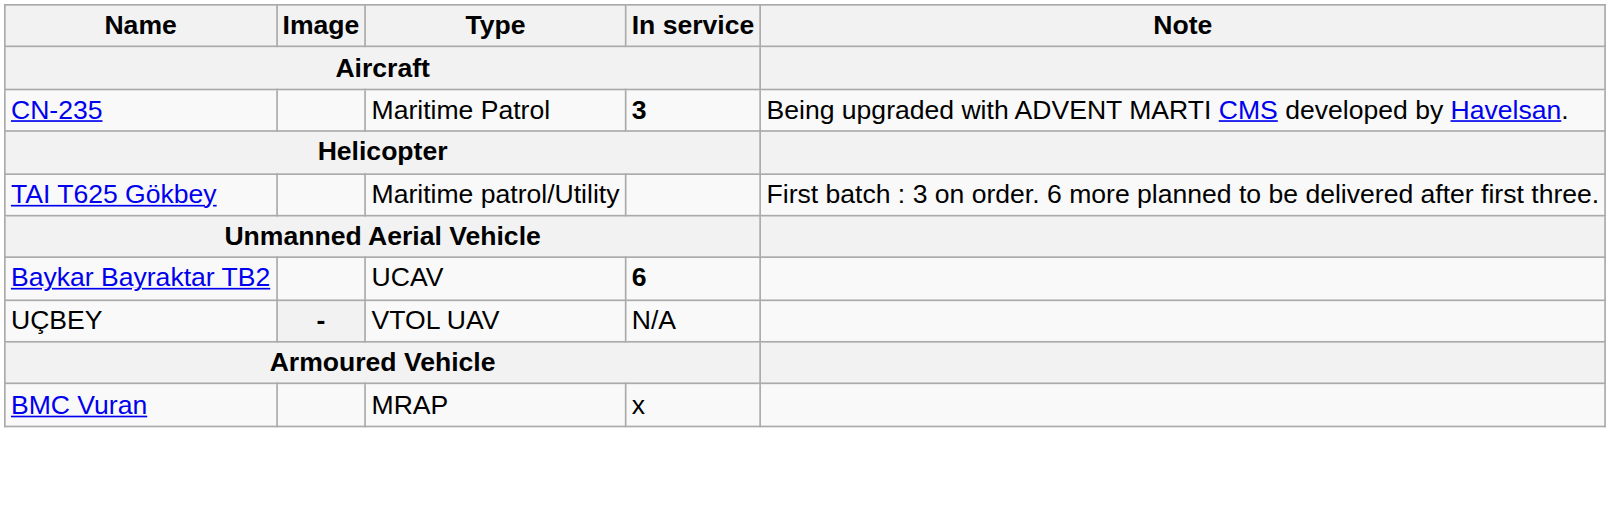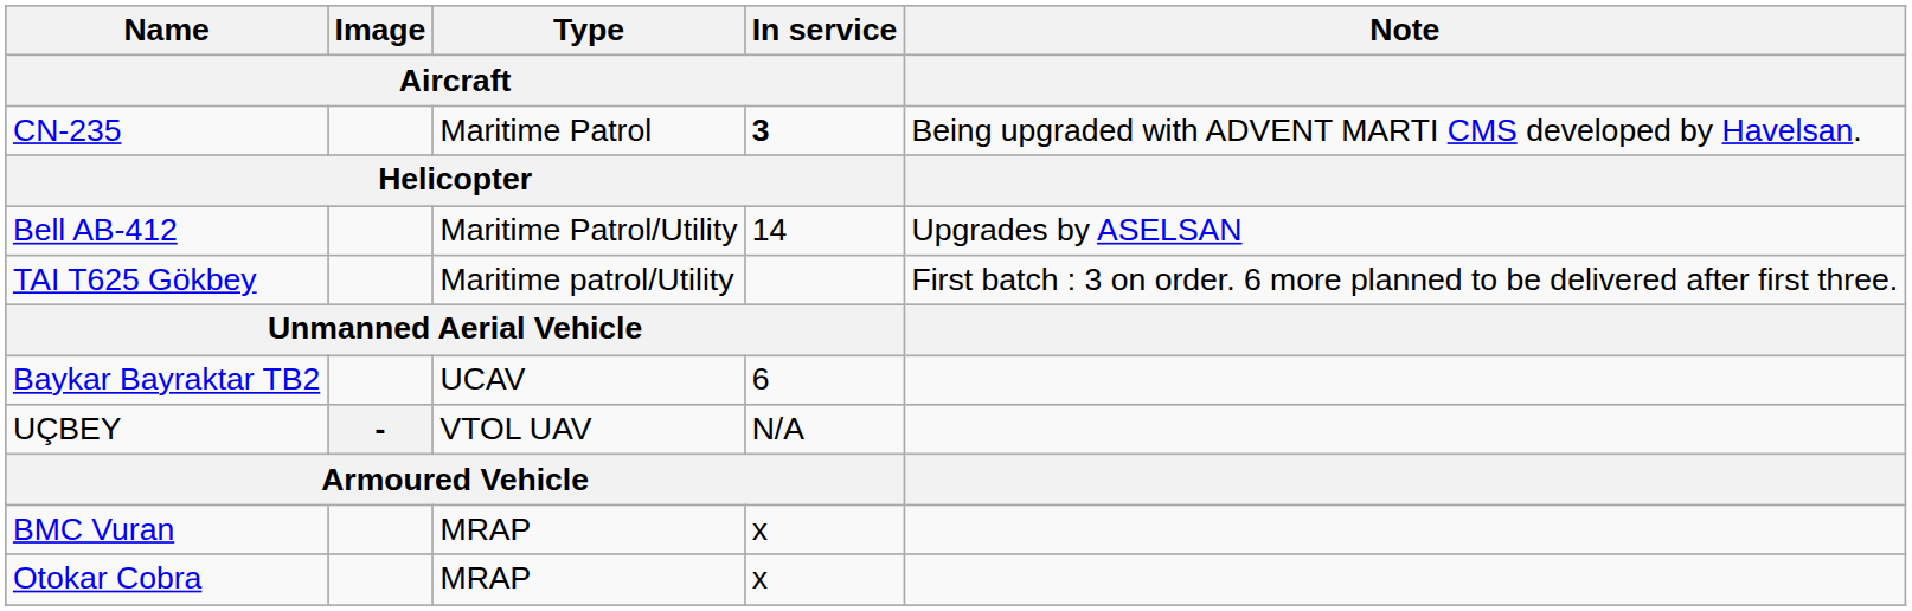+ row: Bell AB-412 | Maritime Patrol/Utility | 14 | Upgrades by ASELSAN
Baykar Bayraktar TB2 | In service / Aircraft: bold -> normal
+ row: Otokar Cobra | MRAP | x
